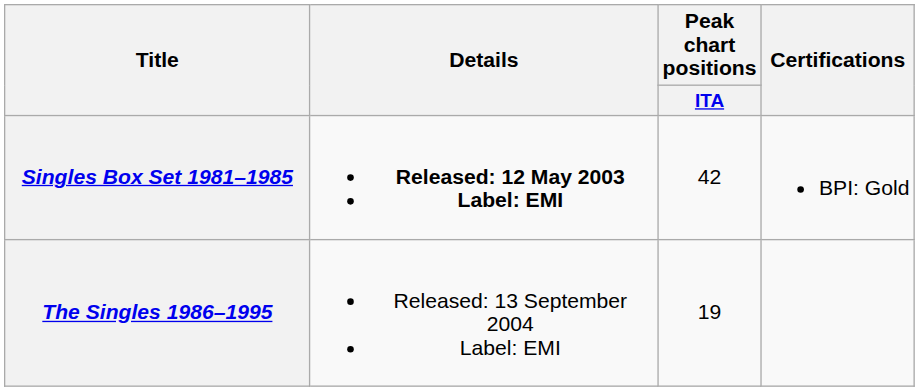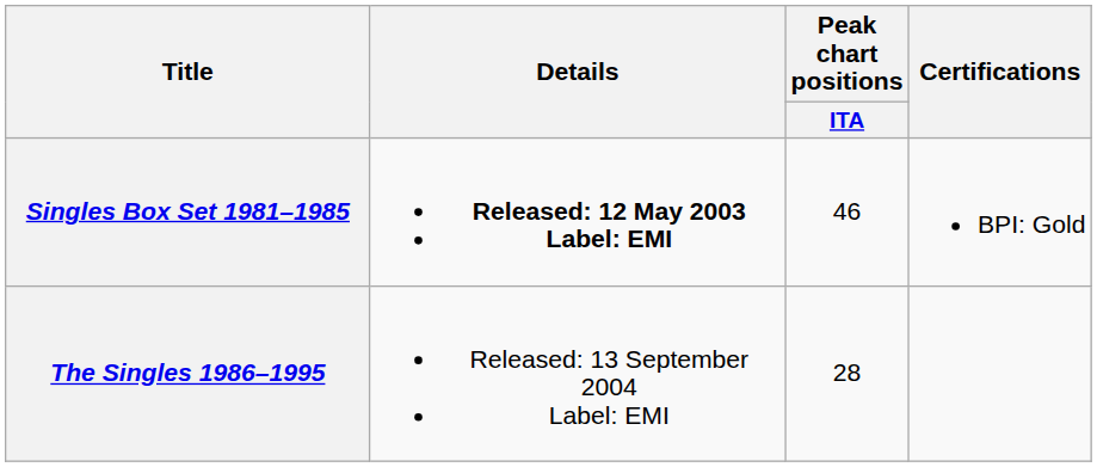Singles Box Set 1981–1985 | Peak chart positions / ITA: 42 -> 46
The Singles 1986–1995 | Peak chart positions / ITA: 19 -> 28
